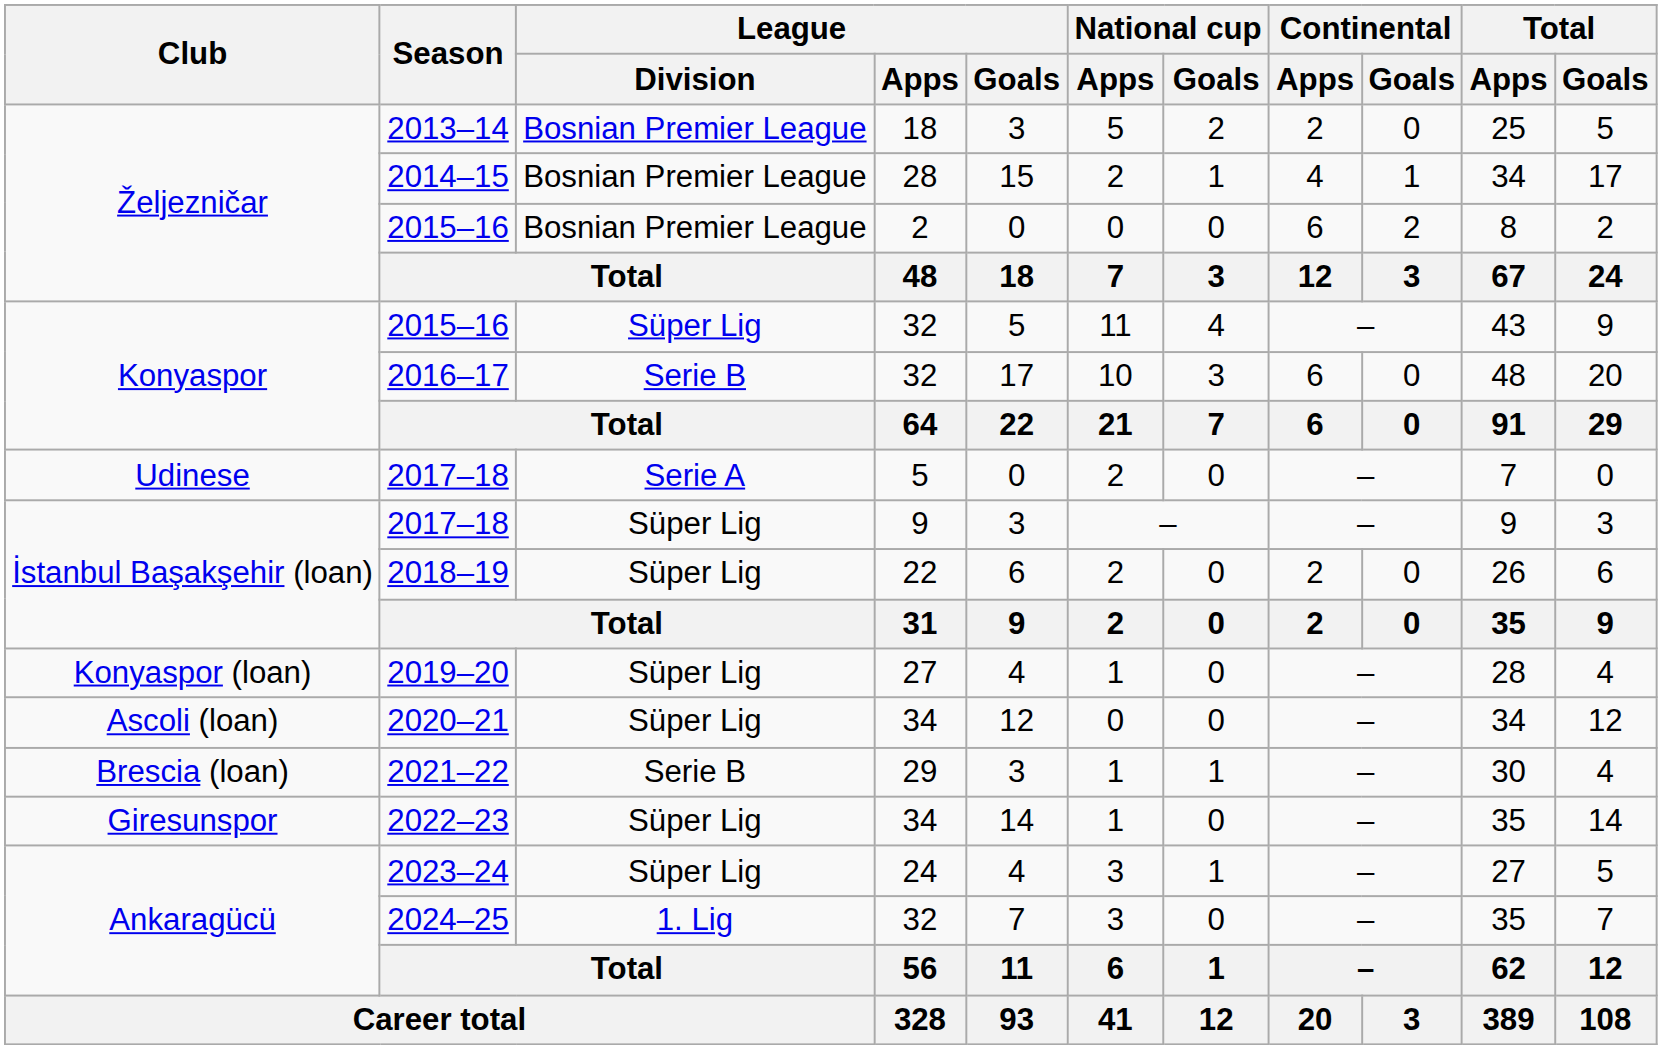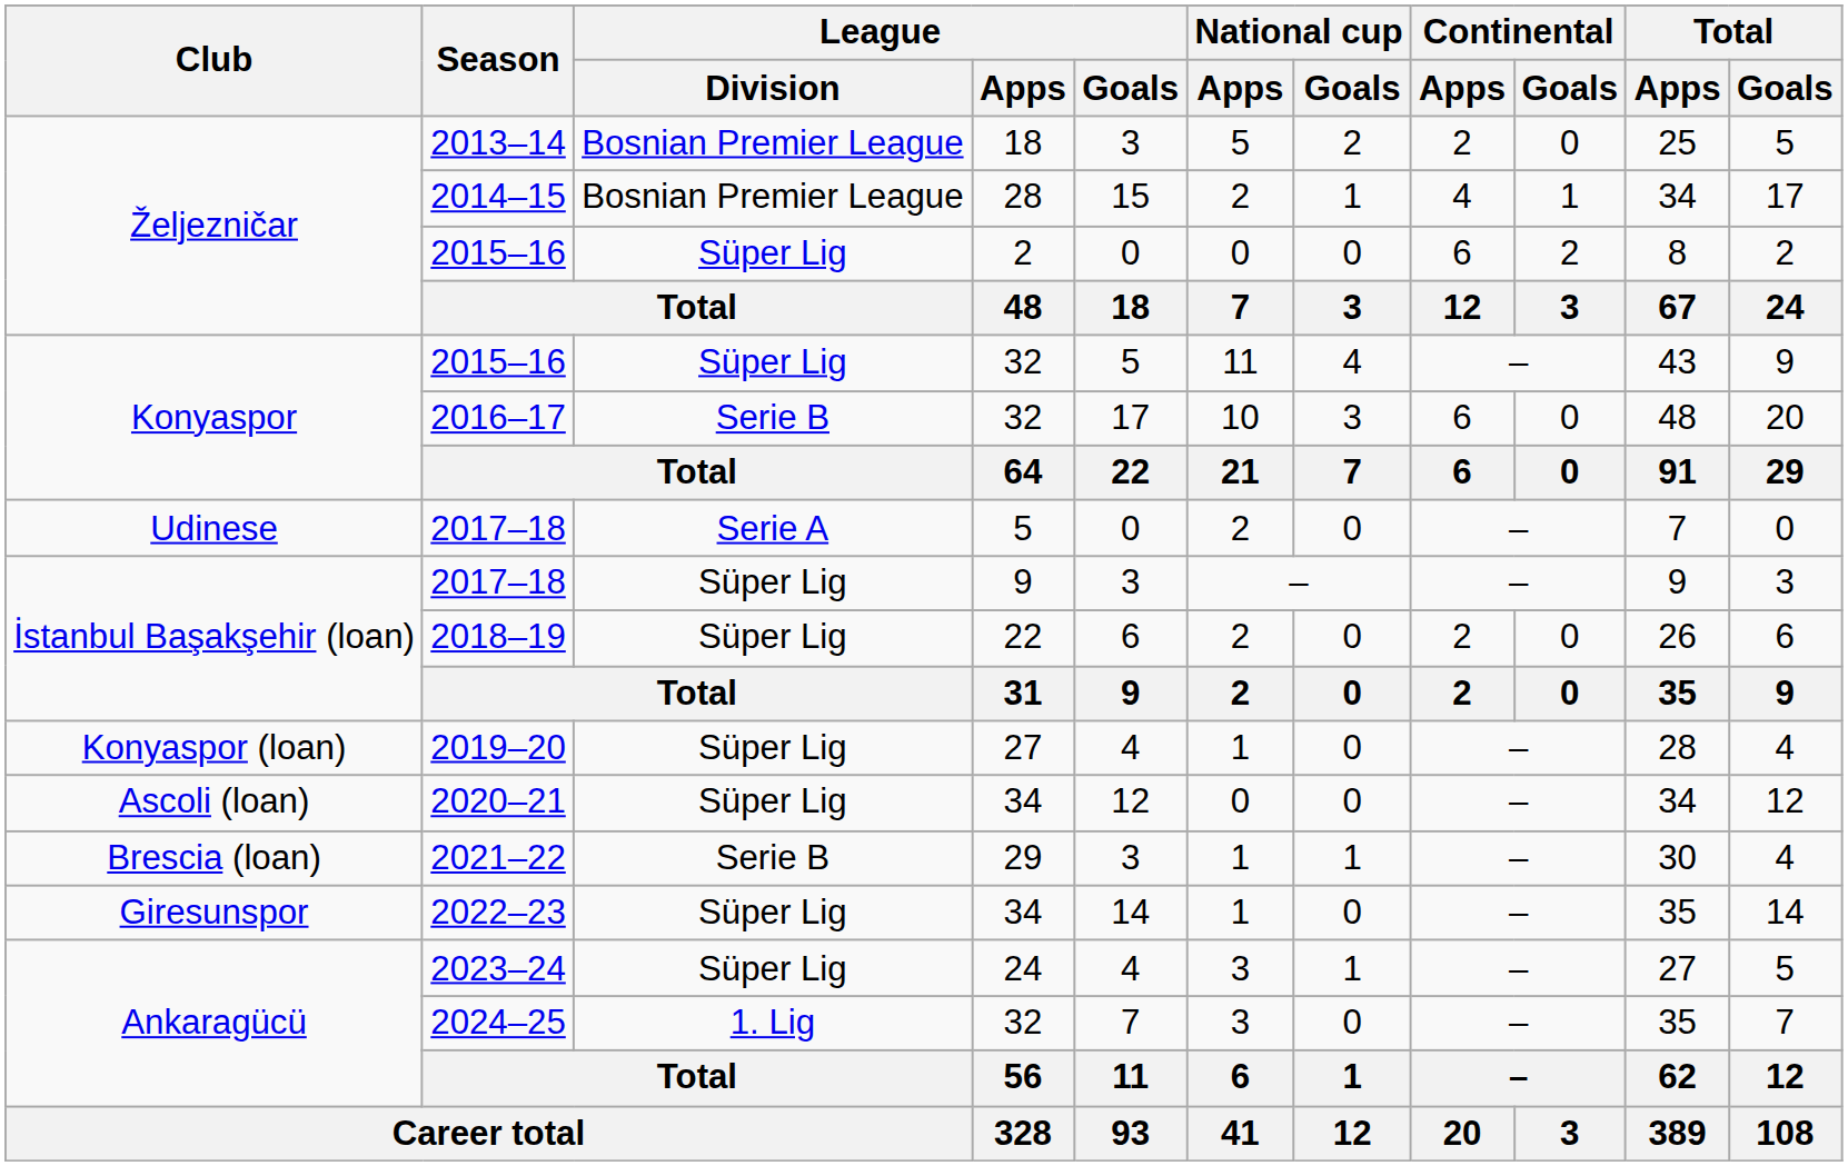2015–16 / 2 | League / Division: Bosnian Premier League -> Süper Lig
